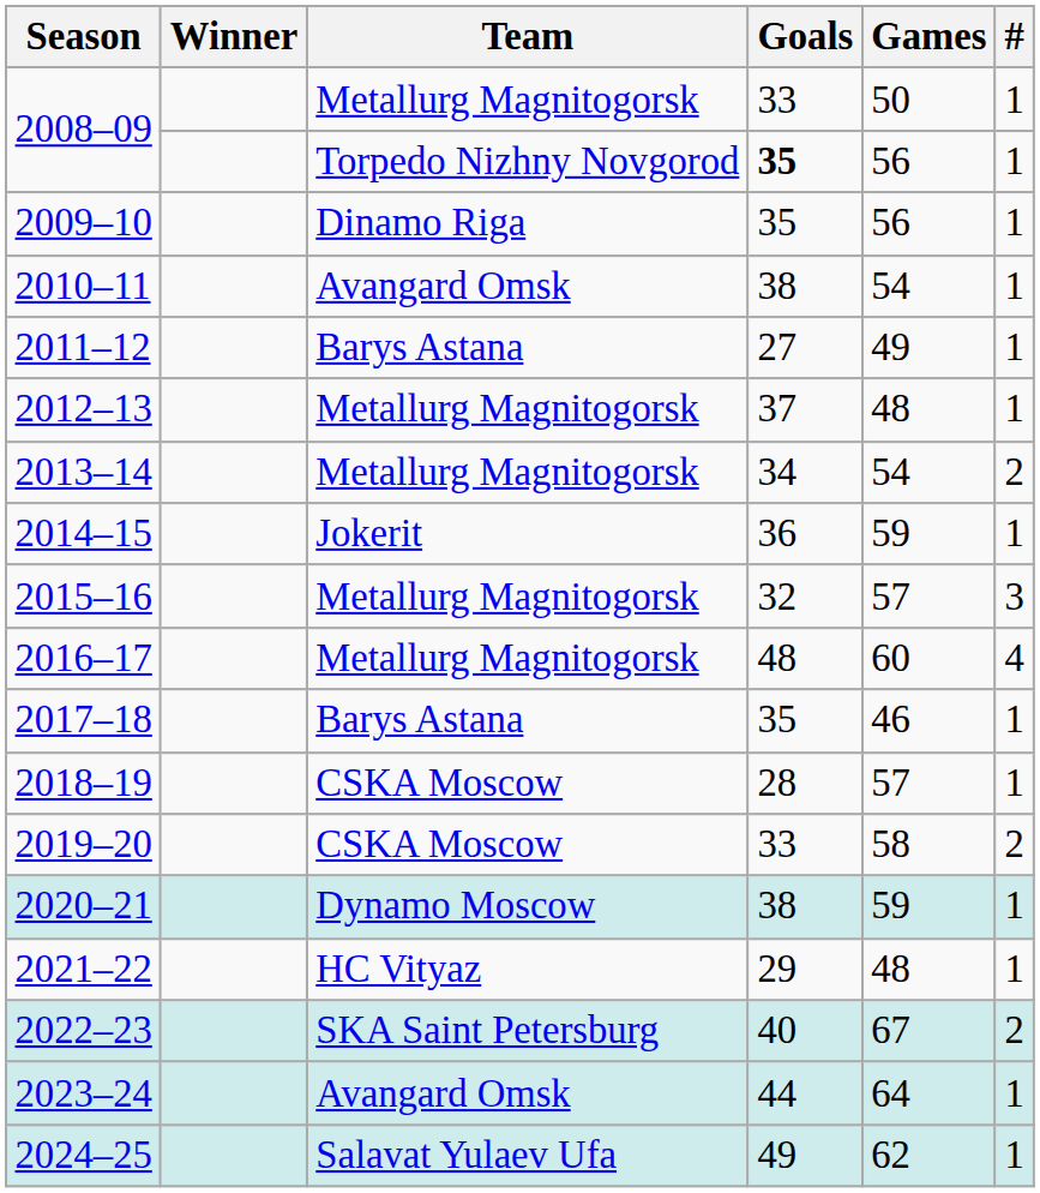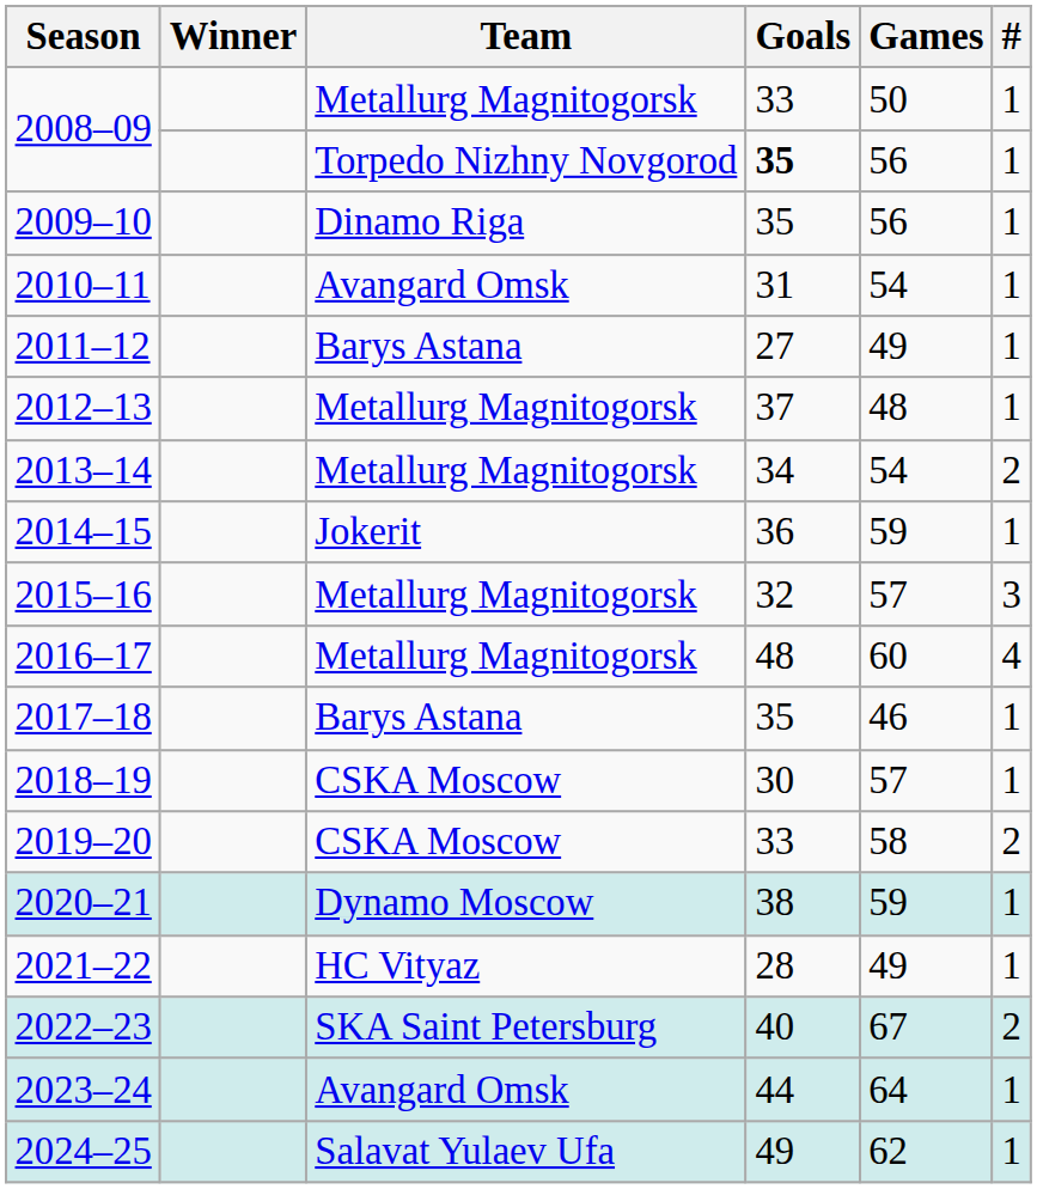2010–11 | Goals: 38 -> 31
2018–19 | Goals: 28 -> 30
2021–22 | Goals: 29 -> 28
2021–22 | Games: 48 -> 49
